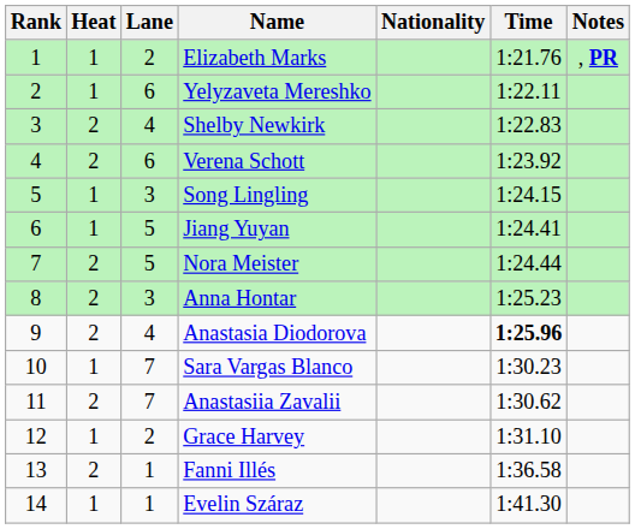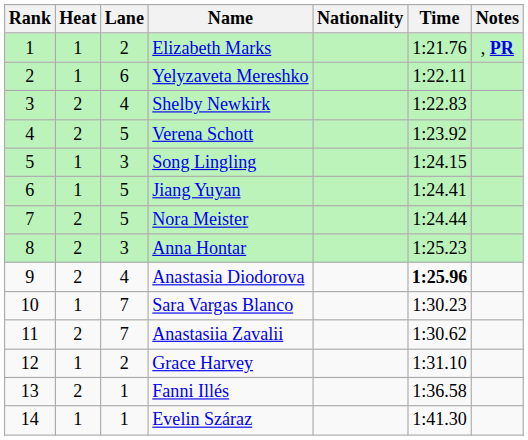Verena Schott | Lane: 6 -> 5
